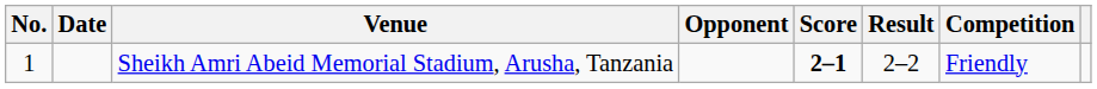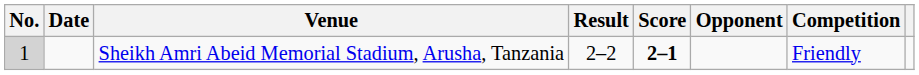columns swapped: Opponent <-> Result
Sheikh Amri Abeid Memorial Stadium, Arusha, Tanzania | No.: no background -> lightgrey background
